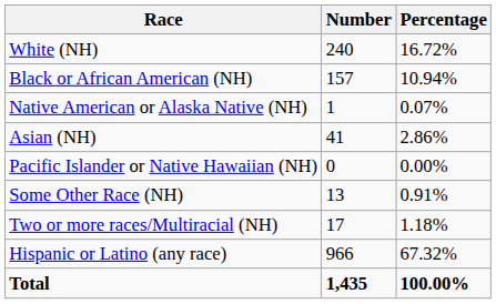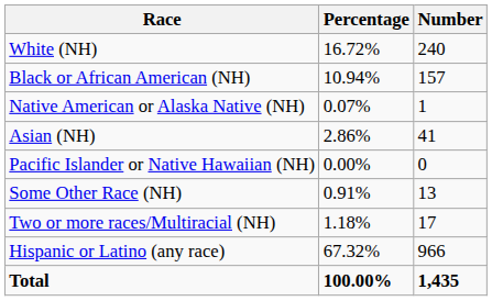columns swapped: Number <-> Percentage
